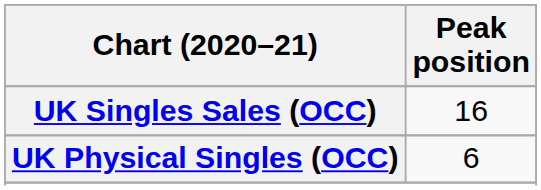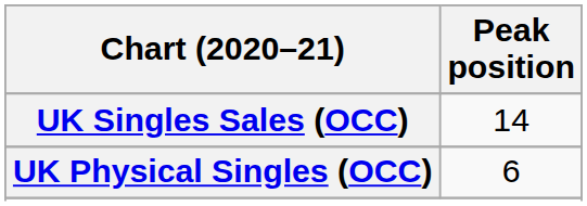UK Singles Sales (OCC) | Peak position: 16 -> 14
